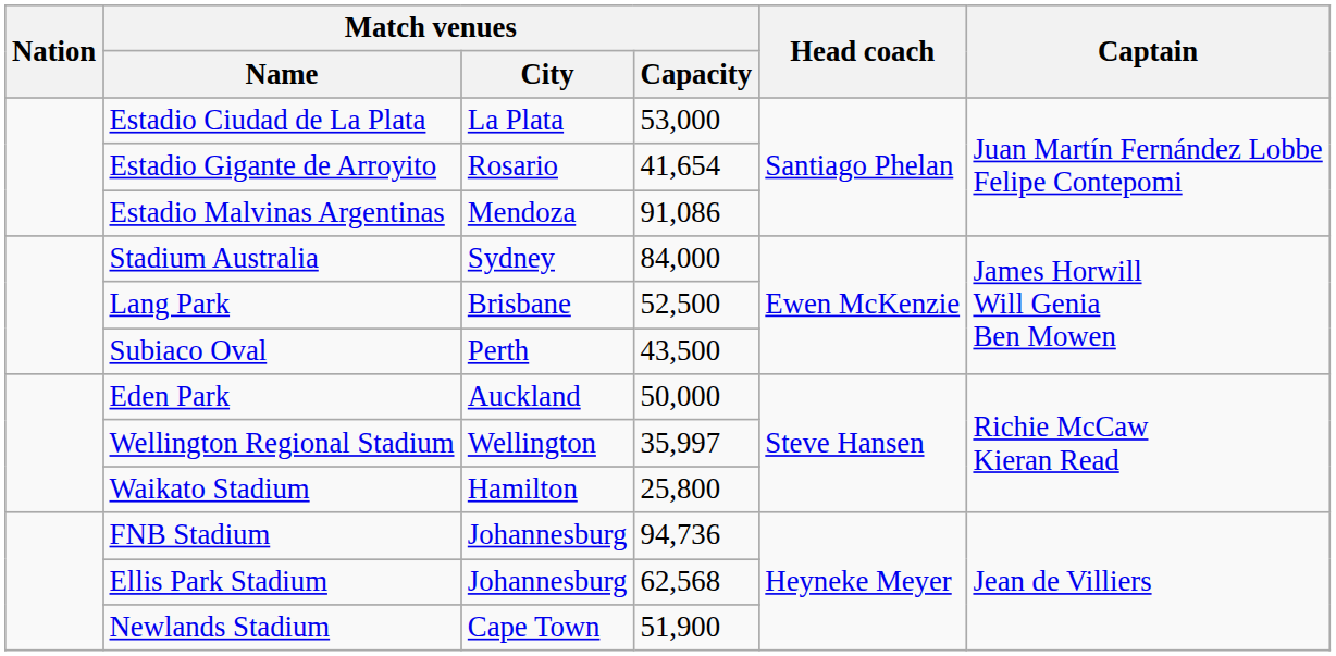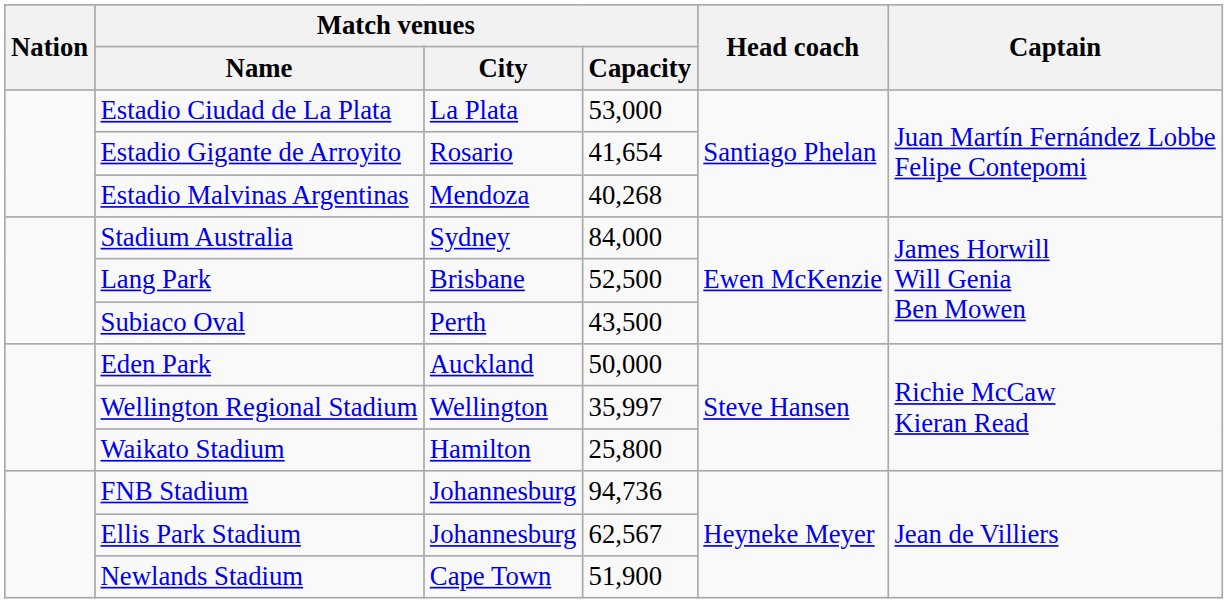Estadio Malvinas Argentinas | Match venues / Capacity: 91,086 -> 40,268
Ellis Park Stadium | Match venues / Capacity: 62,568 -> 62,567
